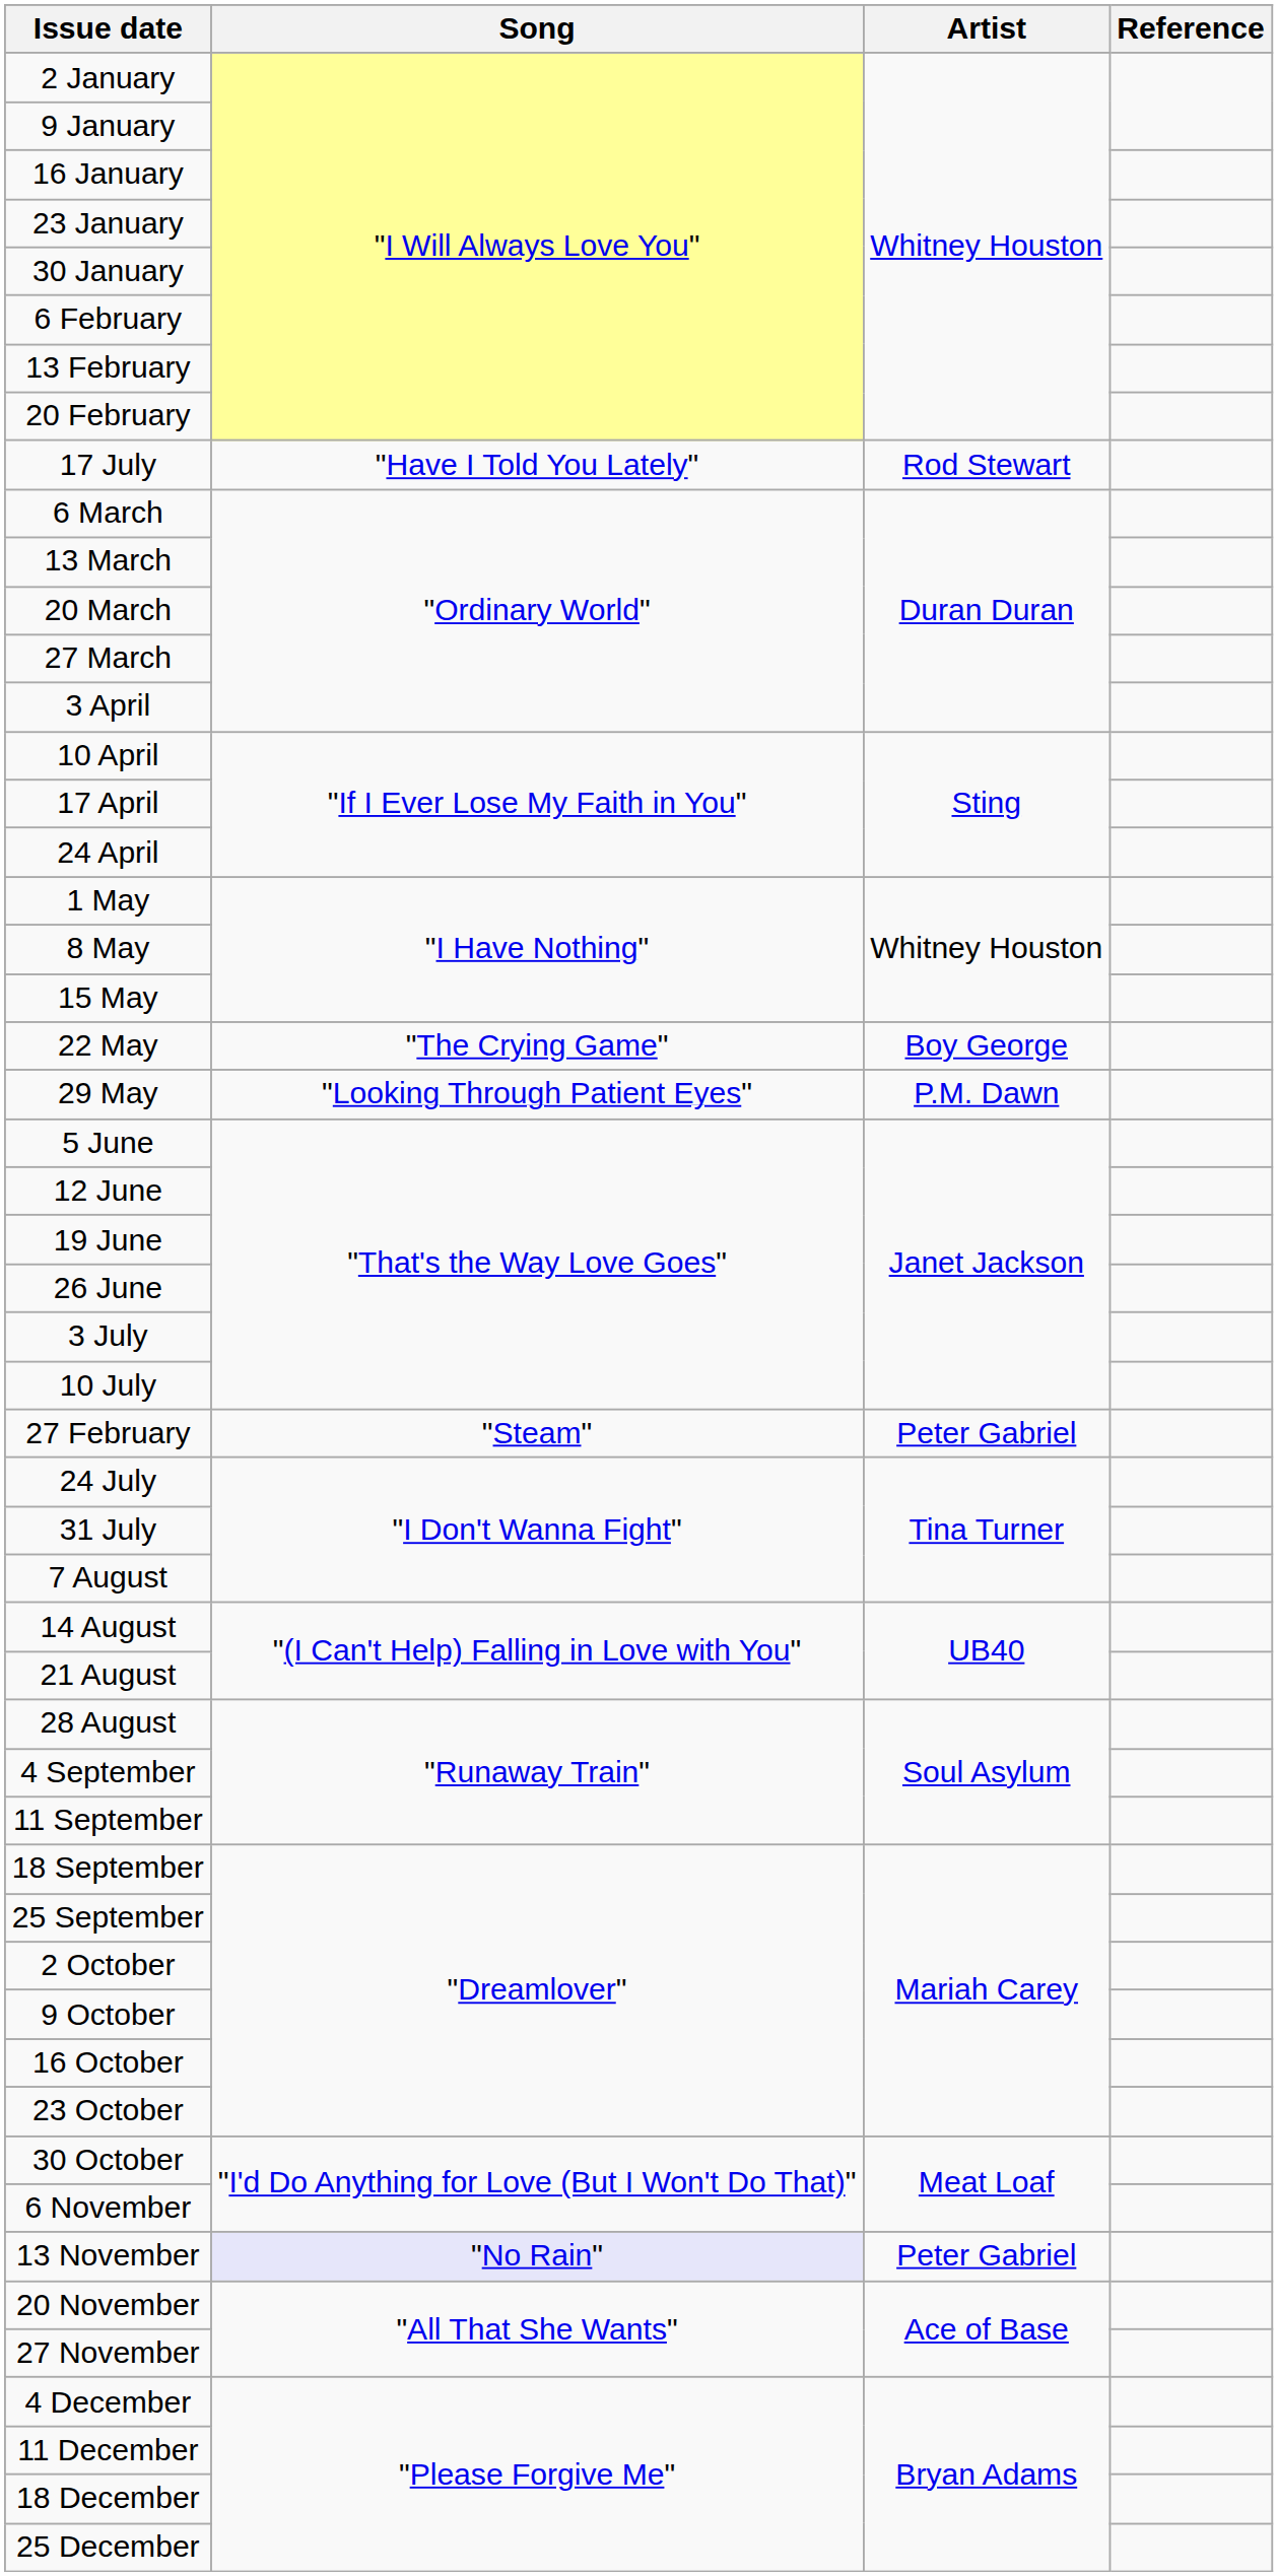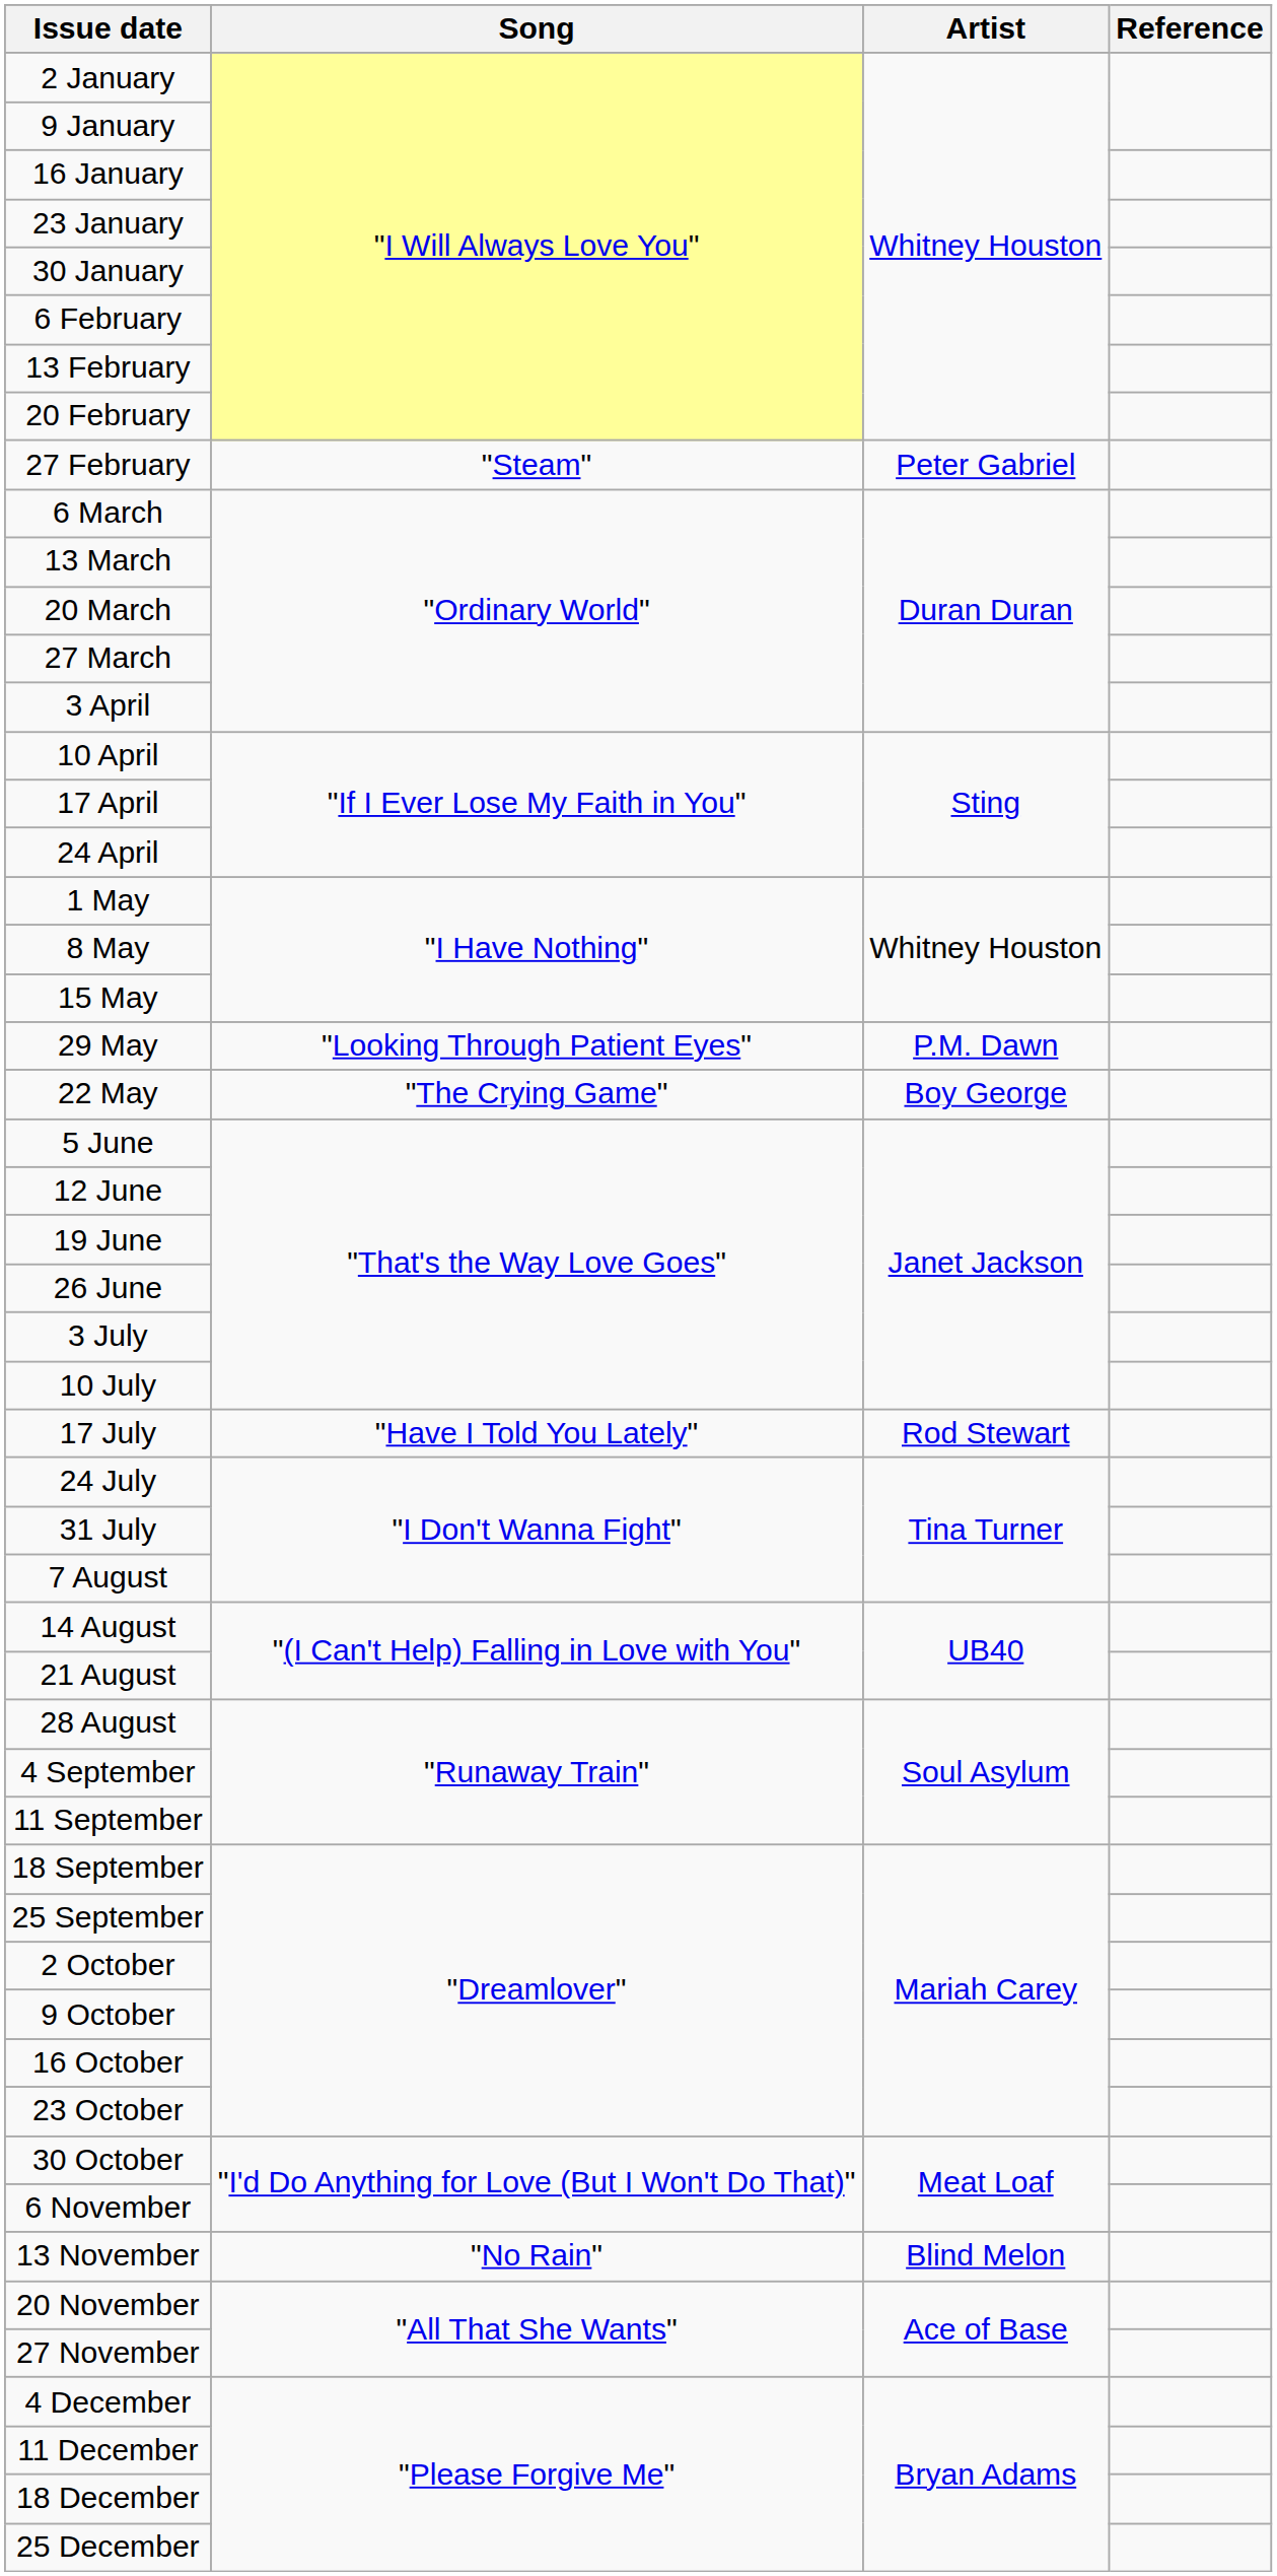rows swapped: 27 February <-> 17 July
rows swapped: 22 May <-> 29 May
13 November | Song: lavender background -> no background
13 November | Artist: Peter Gabriel -> Blind Melon
